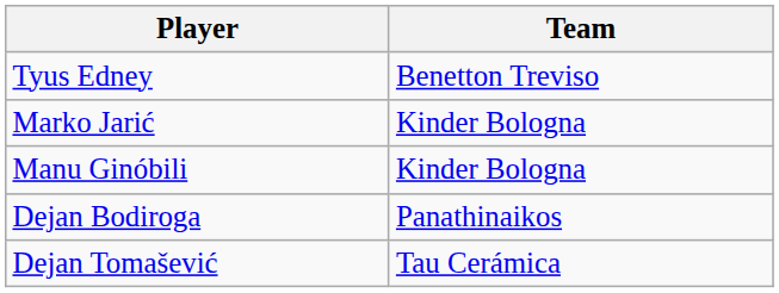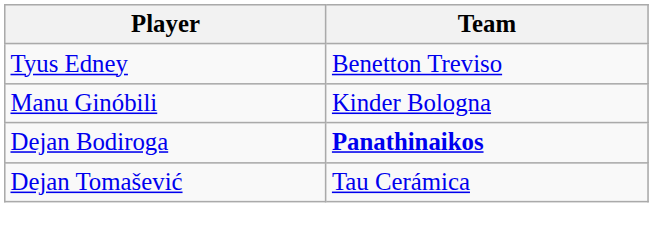- row: Marko Jarić | Kinder Bologna
Dejan Bodiroga | Team: normal -> bold
